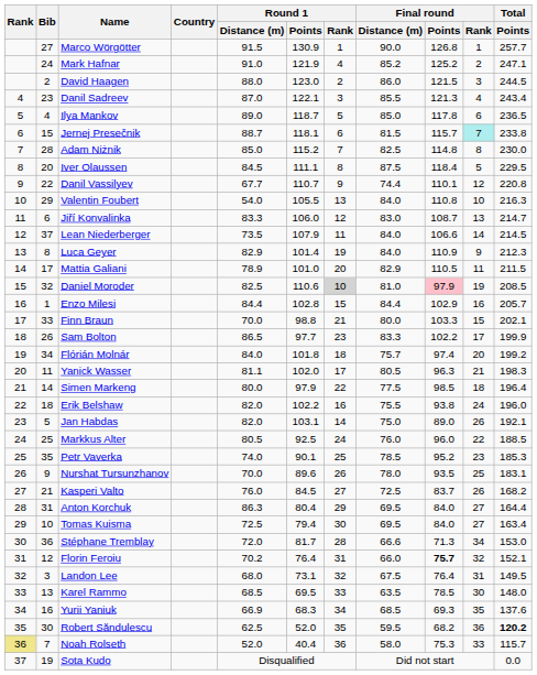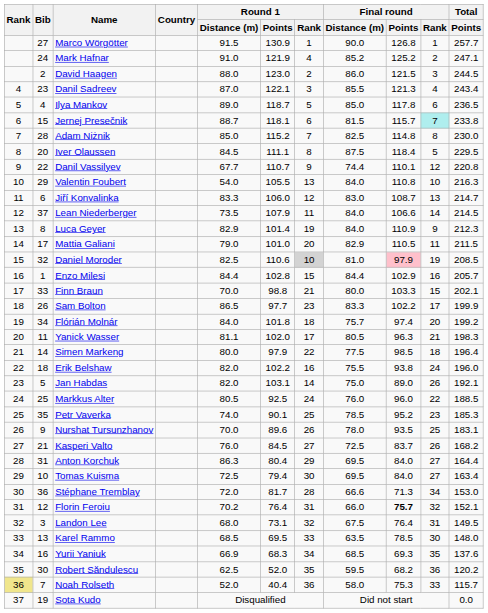Mattia Galiani | Round 1 / Distance (m): 78.9 -> 79.0
Robert Săndulescu | Total / Points: bold -> normal
